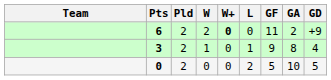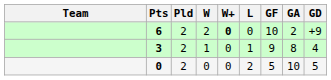6 | GF: 11 -> 10
